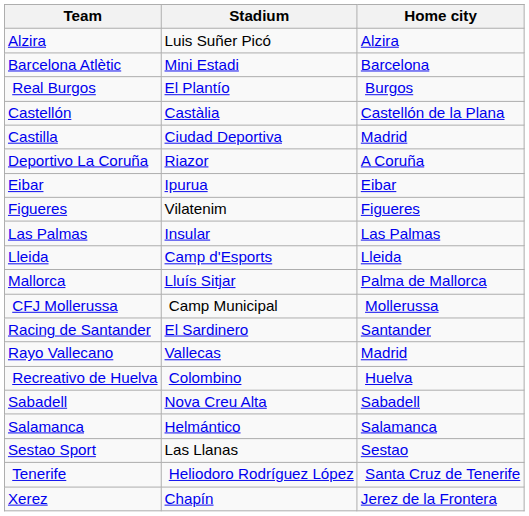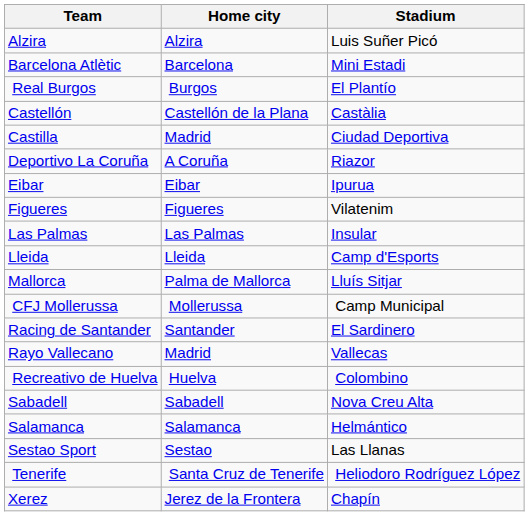columns swapped: Home city <-> Stadium
